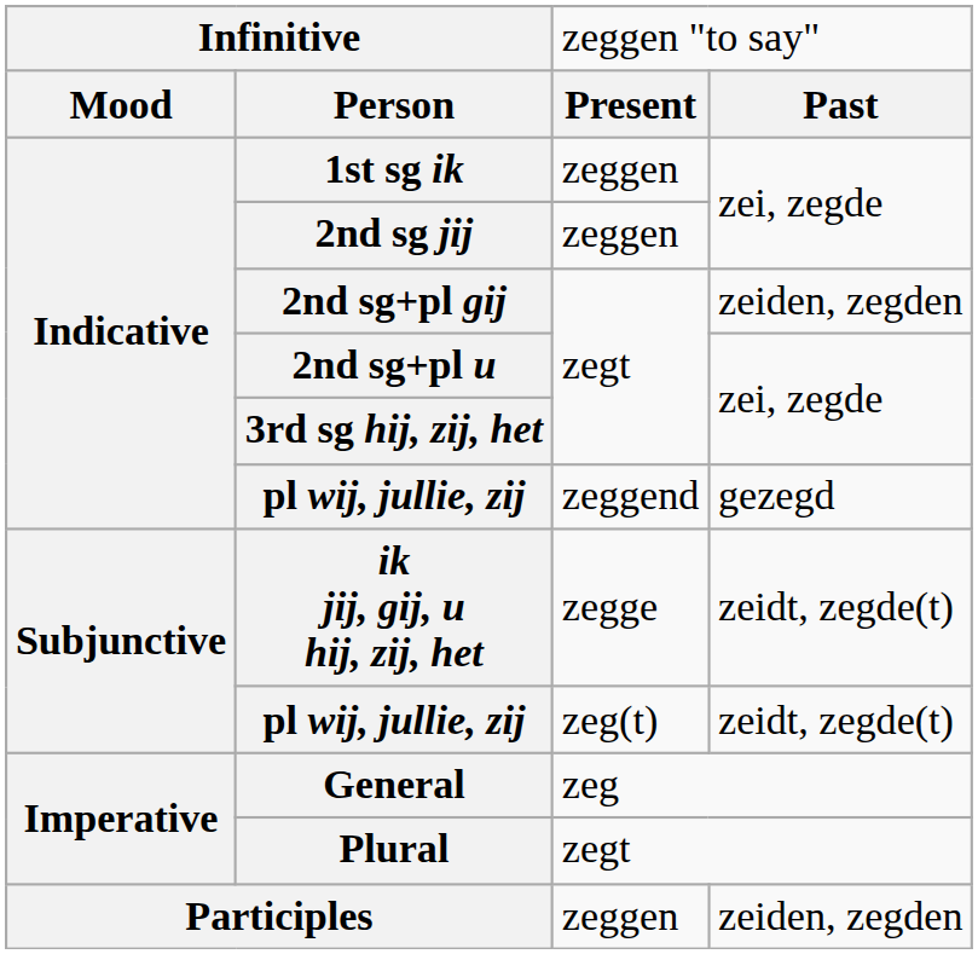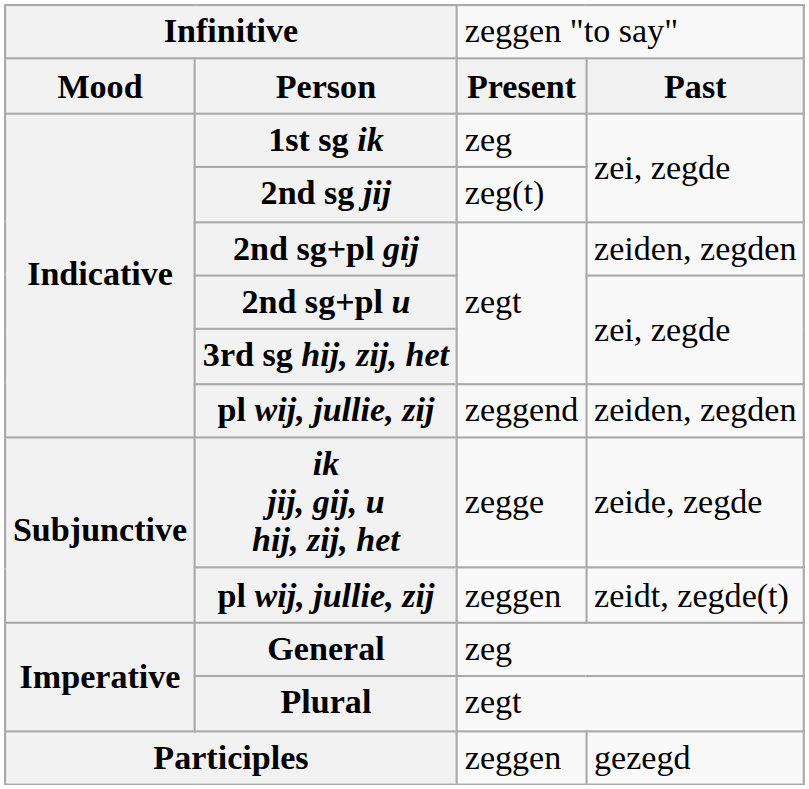1st sg ik | column 3: zeggen -> zeg
2nd sg jij | column 3: zeggen -> zeg(t)
Indicative / pl wij, jullie, zij | column 4: gezegd -> zeiden, zegden
ik jij, gij, u hij, zij, het | column 4: zeidt, zegde(t) -> zeide, zegde
Subjunctive / pl wij, jullie, zij | column 3: zeg(t) -> zeggen
Participles | column 4: zeiden, zegden -> gezegd
